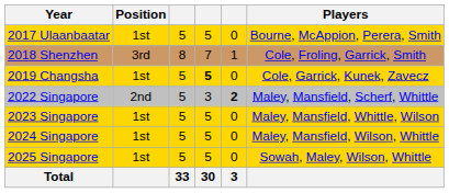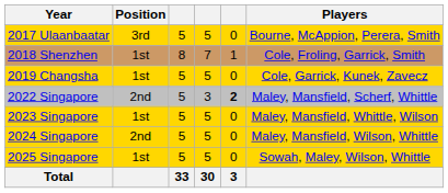2017 Ulaanbaatar | Position: 1st -> 3rd
2018 Shenzhen | Position: 3rd -> 1st
2019 Changsha | column 4: bold -> normal
2024 Singapore | Position: 1st -> 2nd
